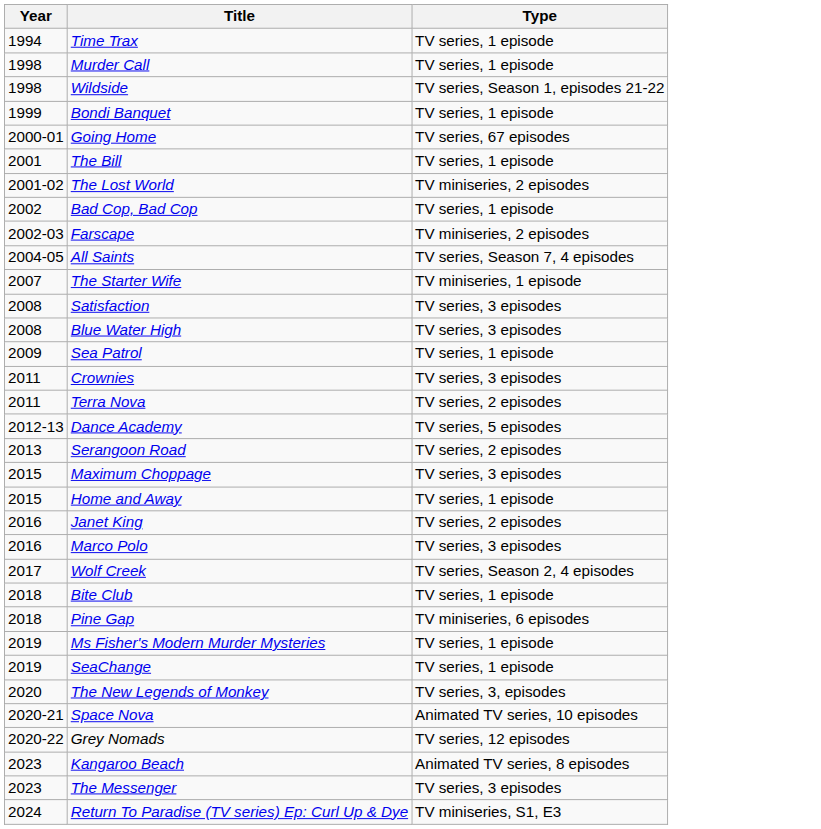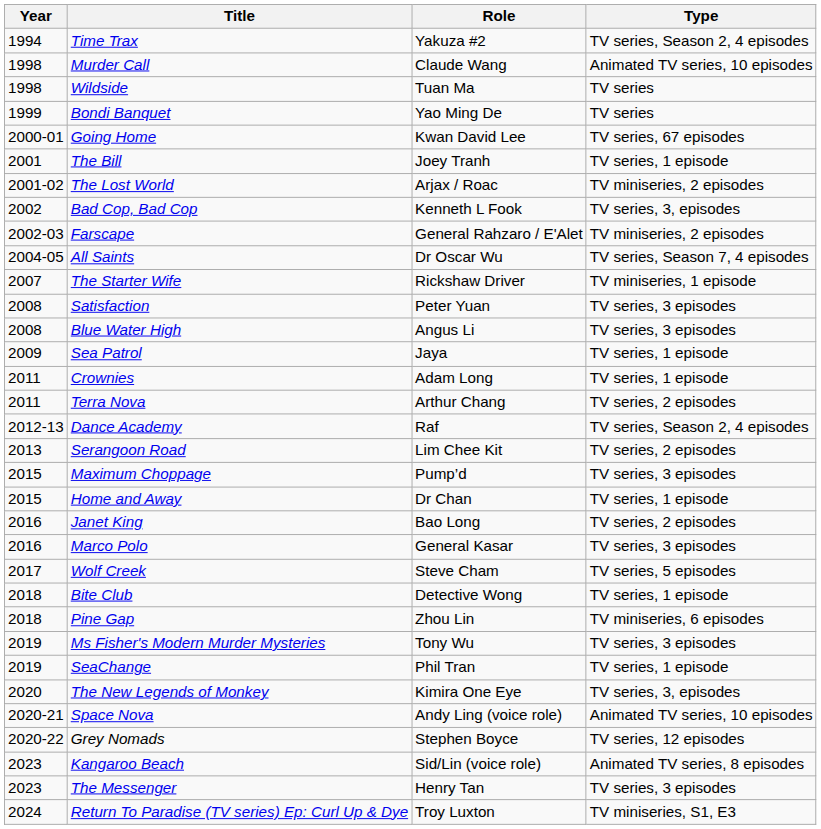+ column: Role | Yakuza #2 | Claude Wang | Tuan Ma | Yao Ming De | Kwan David Lee | Joey Tranh | Arjax / Roac | Kenneth L Fook | General Rahzaro / E'Alet | Dr Oscar Wu | Rickshaw Driver | Peter Yuan | Angus Li | Jaya | Adam Long | Arthur Chang | Raf | Lim Chee Kit | Pump’d | Dr Chan | Bao Long | General Kasar | Steve Cham | Detective Wong | Zhou Lin | Tony Wu | Phil Tran | Kimira One Eye | Andy Ling (voice role) | Stephen Boyce | Sid/Lin (voice role) | Henry Tan | Troy Luxton
Time Trax | Type: TV series, 1 episode -> TV series, Season 2, 4 episodes
Murder Call | Type: TV series, 1 episode -> Animated TV series, 10 episodes
Wildside | Type: TV series, Season 1, episodes 21-22 -> TV series
Bondi Banquet | Type: TV series, 1 episode -> TV series
Bad Cop, Bad Cop | Type: TV series, 1 episode -> TV series, 3, episodes
Crownies | Type: TV series, 3 episodes -> TV series, 1 episode
Dance Academy | Type: TV series, 5 episodes -> TV series, Season 2, 4 episodes
Wolf Creek | Type: TV series, Season 2, 4 episodes -> TV series, 5 episodes
Ms Fisher's Modern Murder Mysteries | Type: TV series, 1 episode -> TV series, 3 episodes
